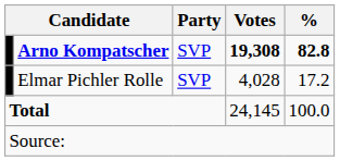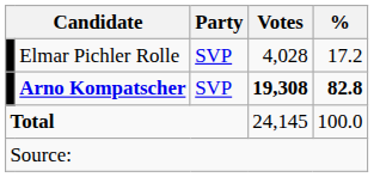rows swapped: Arno Kompatscher <-> Elmar Pichler Rolle
